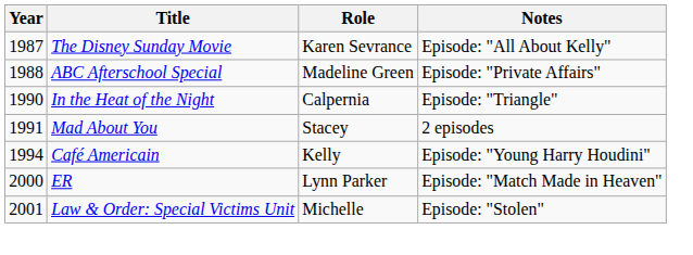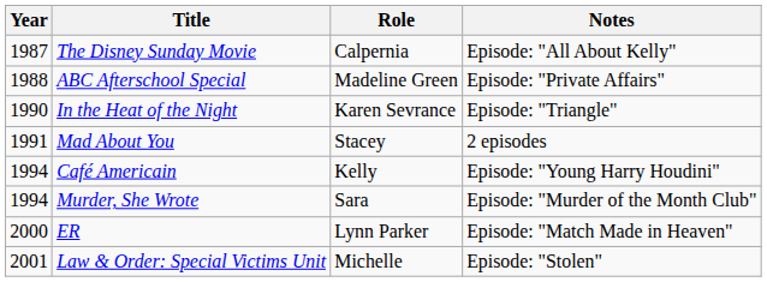The Disney Sunday Movie | Role: Karen Sevrance -> Calpernia
In the Heat of the Night | Role: Calpernia -> Karen Sevrance
+ row: 1994 | Murder, She Wrote | Sara | Episode: "Murder of the Month Club"
